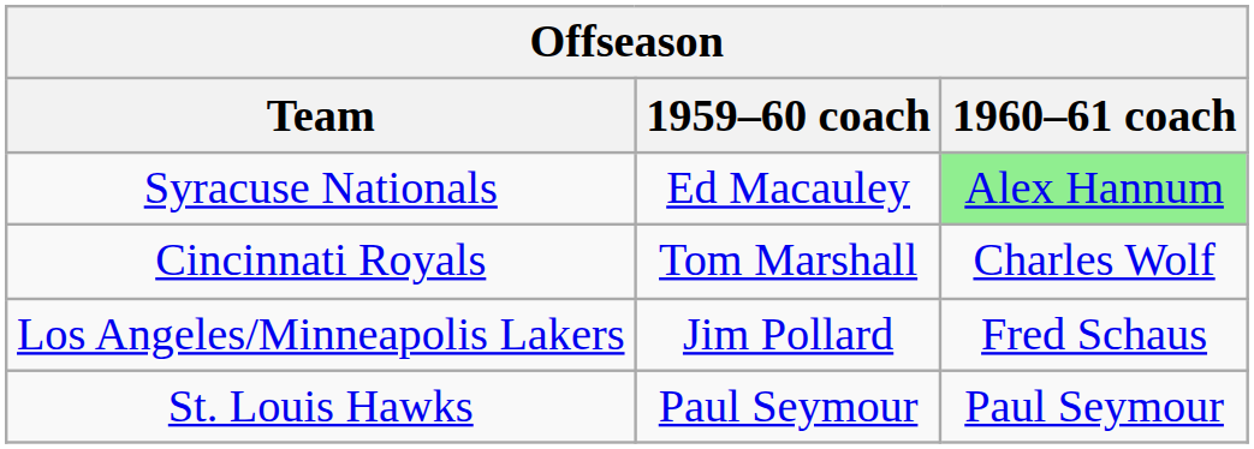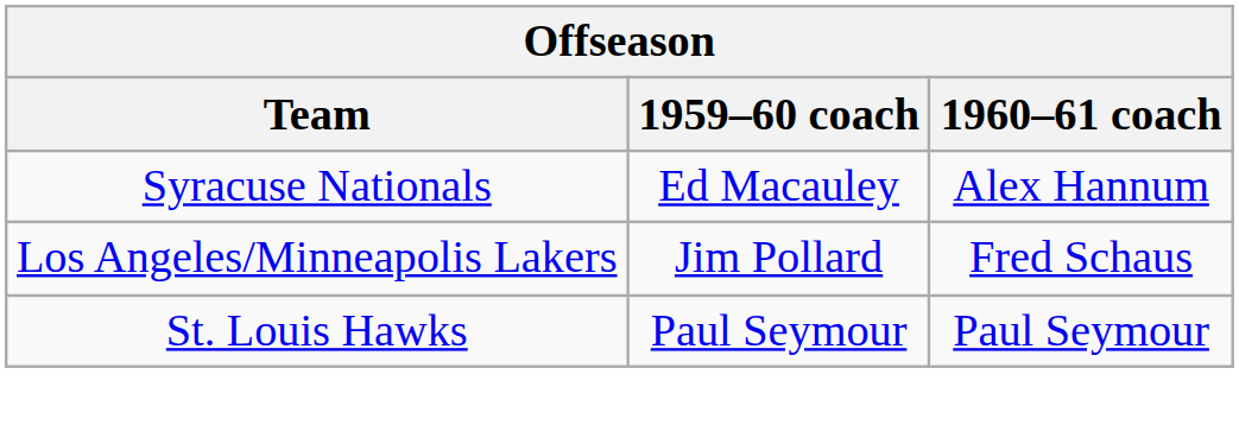Syracuse Nationals | 1960–61 coach: lightgreen background -> no background
- row: Cincinnati Royals | Tom Marshall | Charles Wolf
